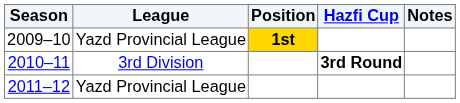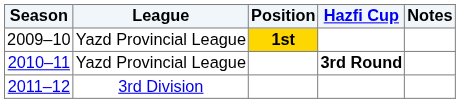2010–11 | League: 3rd Division -> Yazd Provincial League
2011–12 | League: Yazd Provincial League -> 3rd Division
